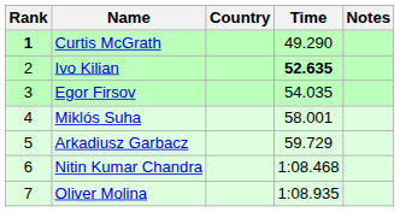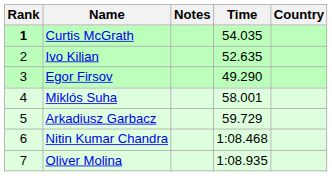columns swapped: Country <-> Notes
Curtis McGrath | Time: 49.290 -> 54.035
Ivo Kilian | Time: bold -> normal
Egor Firsov | Time: 54.035 -> 49.290
